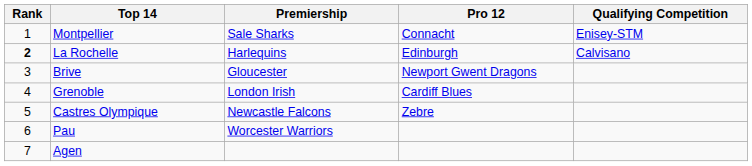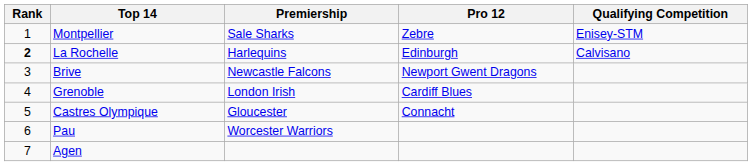Montpellier | Pro 12: Connacht -> Zebre
Brive | Premiership: Gloucester -> Newcastle Falcons
Castres Olympique | Premiership: Newcastle Falcons -> Gloucester
Castres Olympique | Pro 12: Zebre -> Connacht
